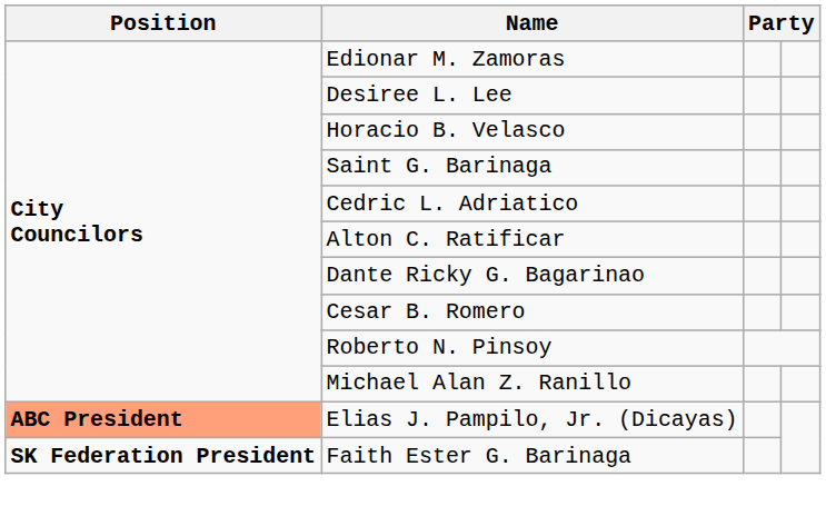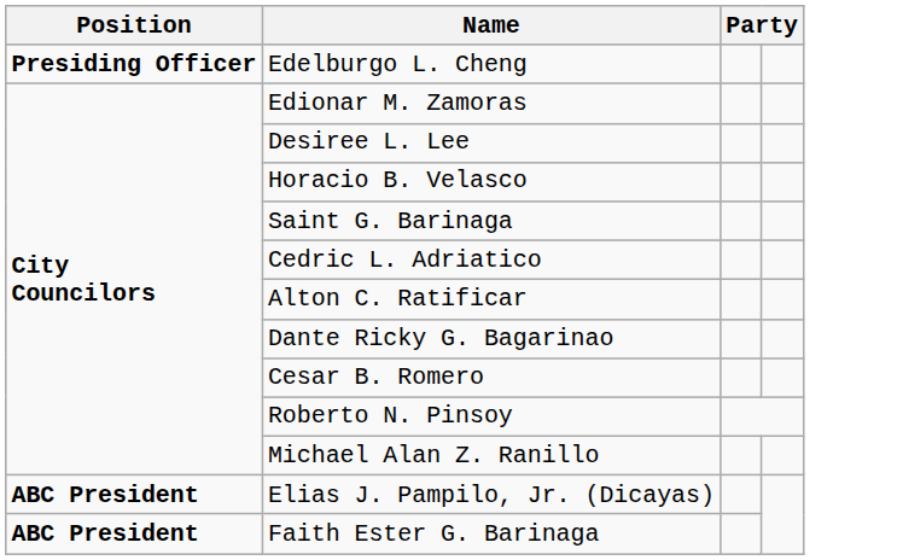+ row: Presiding Officer | Edelburgo L. Cheng
Elias J. Pampilo, Jr. (Dicayas) | Position: lightsalmon background -> no background
Faith Ester G. Barinaga | Position: SK Federation President -> ABC President
